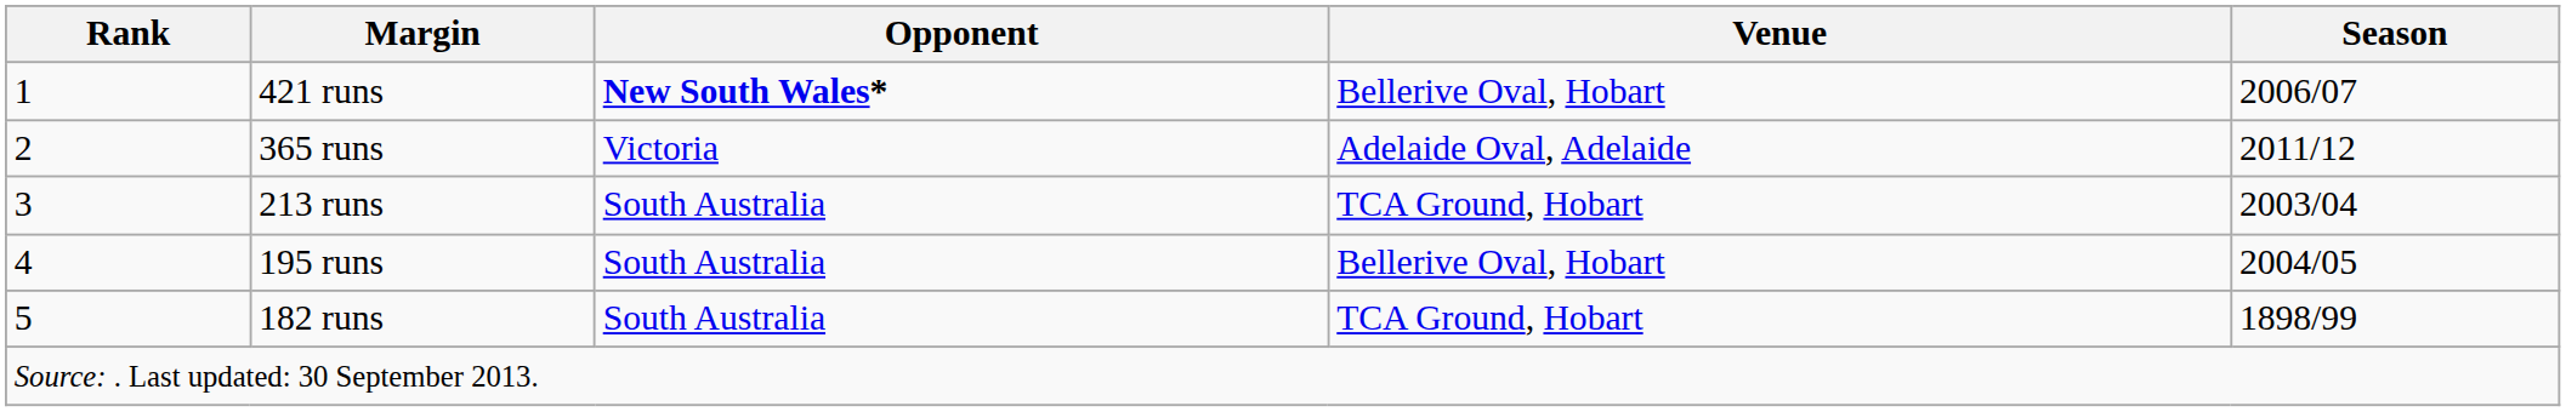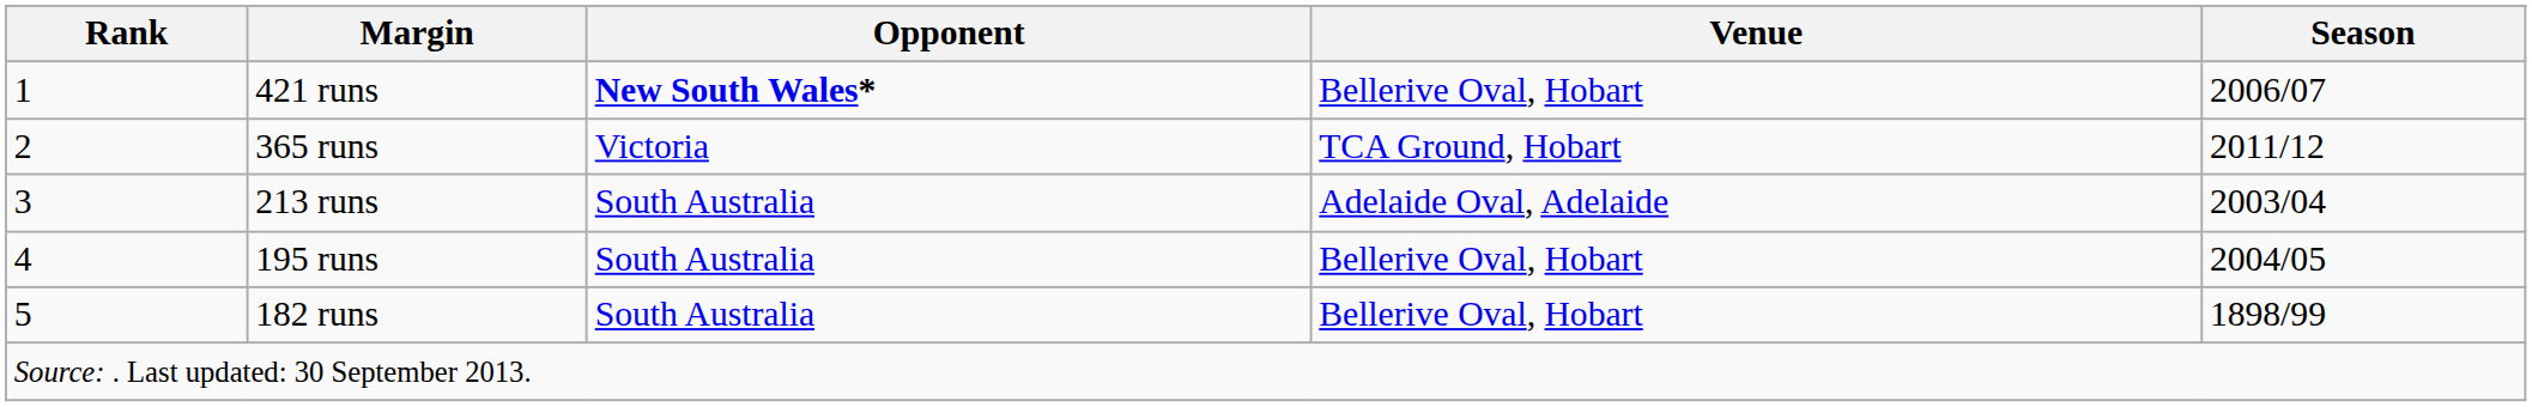365 runs | Venue: Adelaide Oval, Adelaide -> TCA Ground, Hobart
213 runs | Venue: TCA Ground, Hobart -> Adelaide Oval, Adelaide
182 runs | Venue: TCA Ground, Hobart -> Bellerive Oval, Hobart
